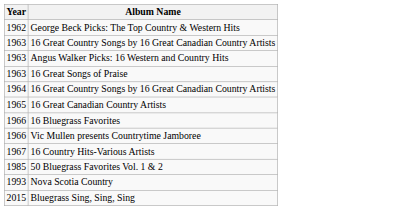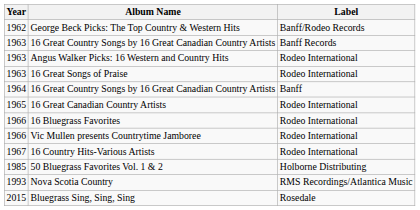+ column: Label | Banff/Rodeo Records | Banff Records | Rodeo International | Rodeo International | Banff | Rodeo International | Rodeo International | Rodeo International | Rodeo International | Holborne Distributing | RMS Recordings/Atlantica Music | Rosedale
